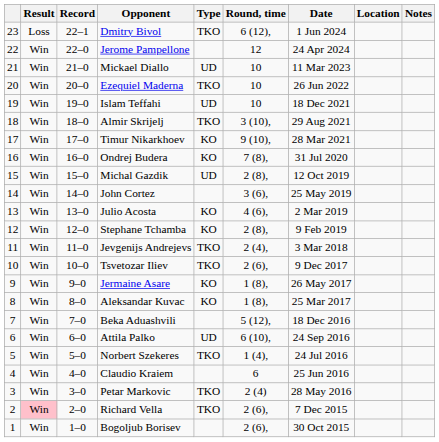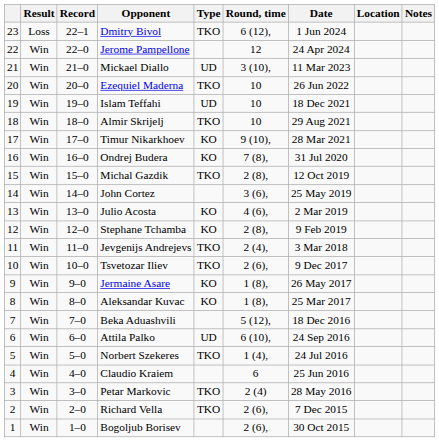Mickael Diallo | Round, time: 10 -> 3 (10),
Almir Skrijelj | Round, time: 3 (10), -> 10
Michal Gazdik | Type: UD -> TKO
Richard Vella | Result: pink background -> no background
